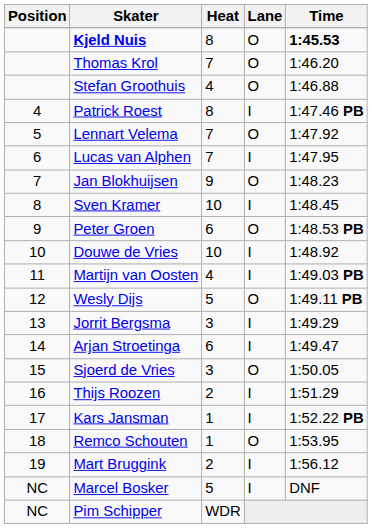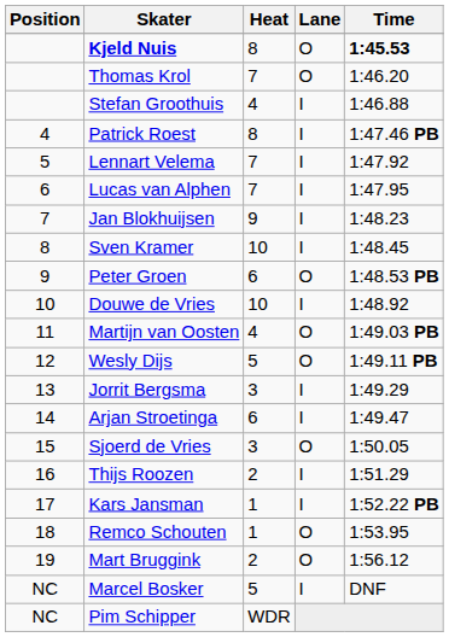Stefan Groothuis | Lane: O -> I
Lennart Velema | Lane: O -> I
Jan Blokhuijsen | Lane: O -> I
Martijn van Oosten | Lane: I -> O
Mart Bruggink | Lane: I -> O
